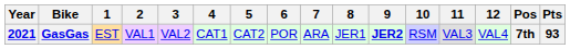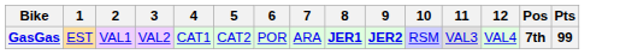- column: Year | 2021
GasGas | 8: normal -> bold
GasGas | Pts: 93 -> 99
